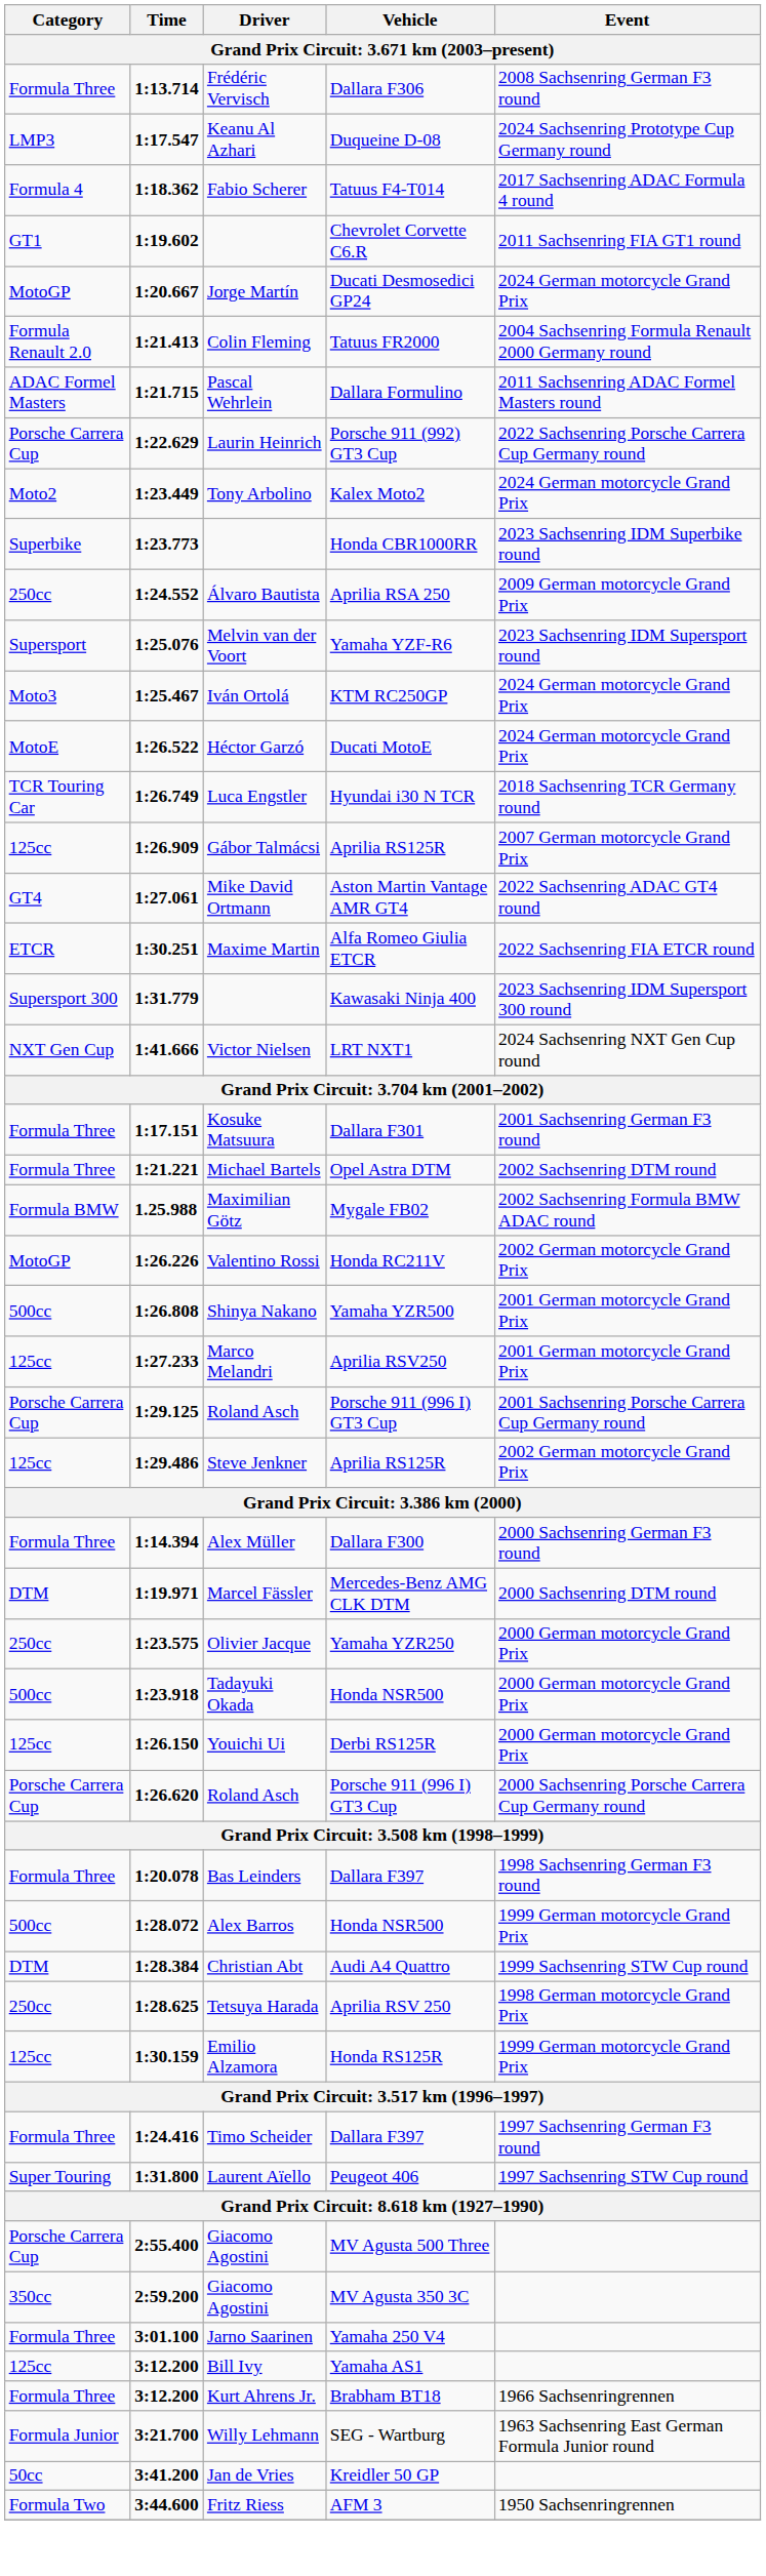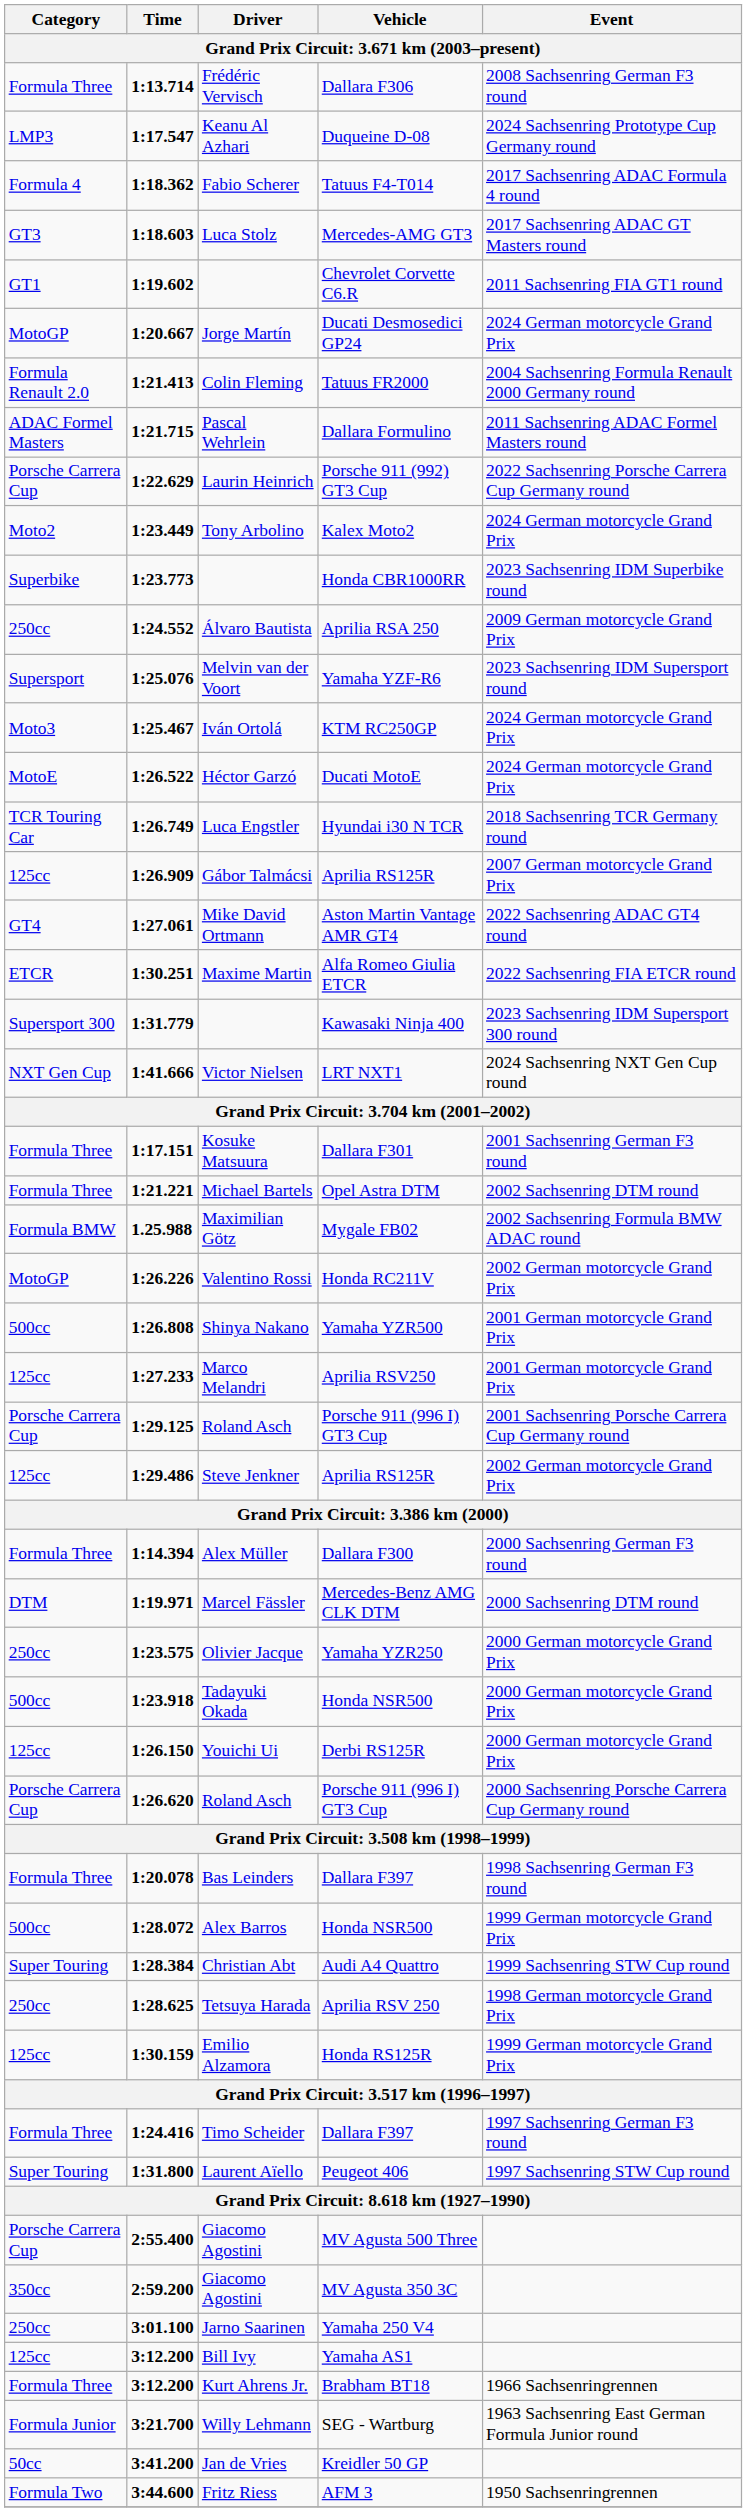+ row: GT3 | 1:18.603 | Luca Stolz | Mercedes-AMG GT3 | 2017 Sachsenring ADAC GT Masters round
Christian Abt | Category: DTM -> Super Touring
Jarno Saarinen | Category: Formula Three -> 250cc
